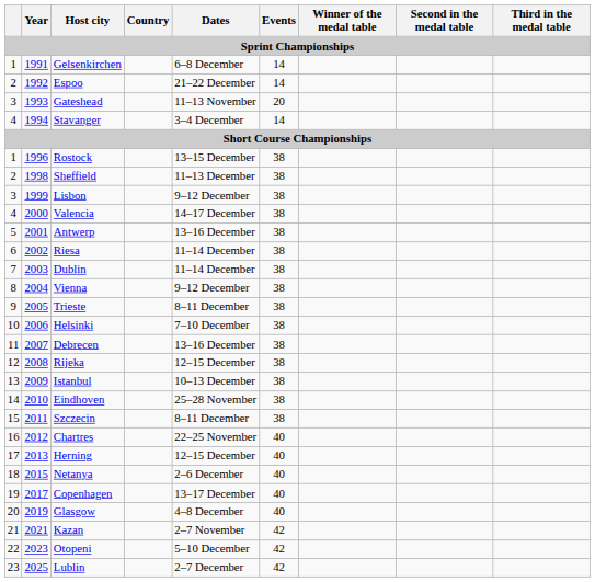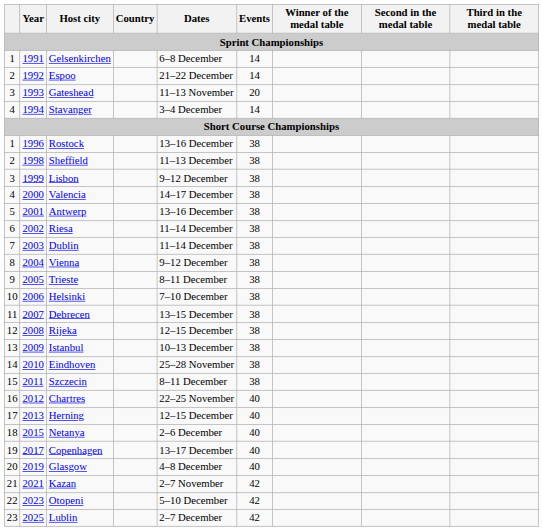Rostock | Dates: 13–15 December -> 13–16 December
Debrecen | Dates: 13–16 December -> 13–15 December
